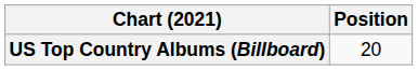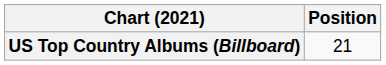US Top Country Albums (Billboard) | Position: 20 -> 21
